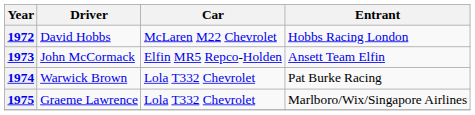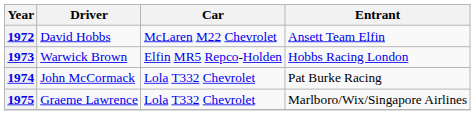1972 | Entrant: Hobbs Racing London -> Ansett Team Elfin
1973 | Driver: John McCormack -> Warwick Brown
1973 | Entrant: Ansett Team Elfin -> Hobbs Racing London
1974 | Driver: Warwick Brown -> John McCormack
